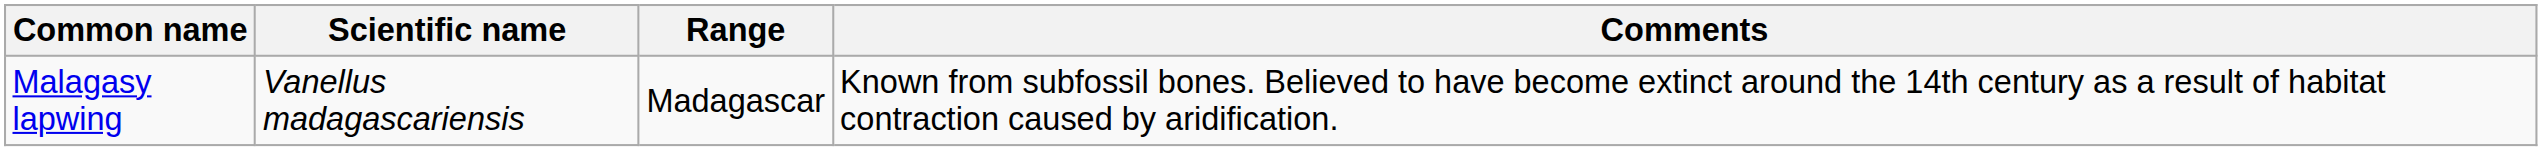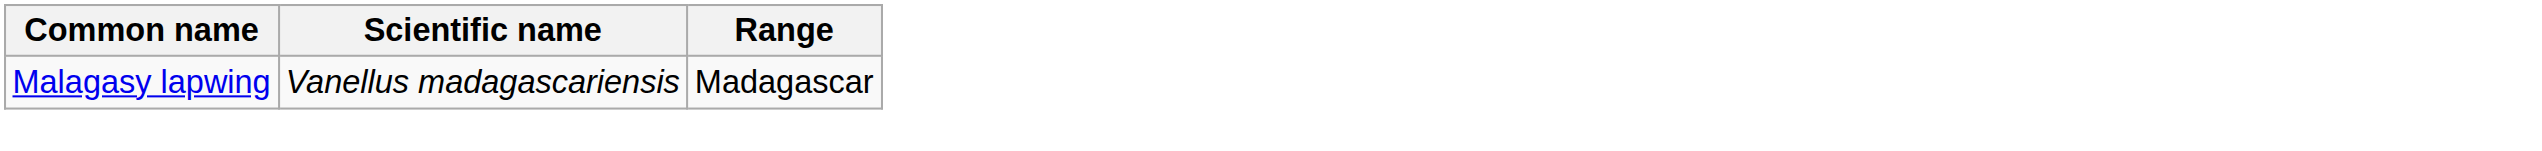- column: Comments | Known from subfossil bones. Believed to have become extinct around the 14th century as a result of habitat contraction caused by aridification.
